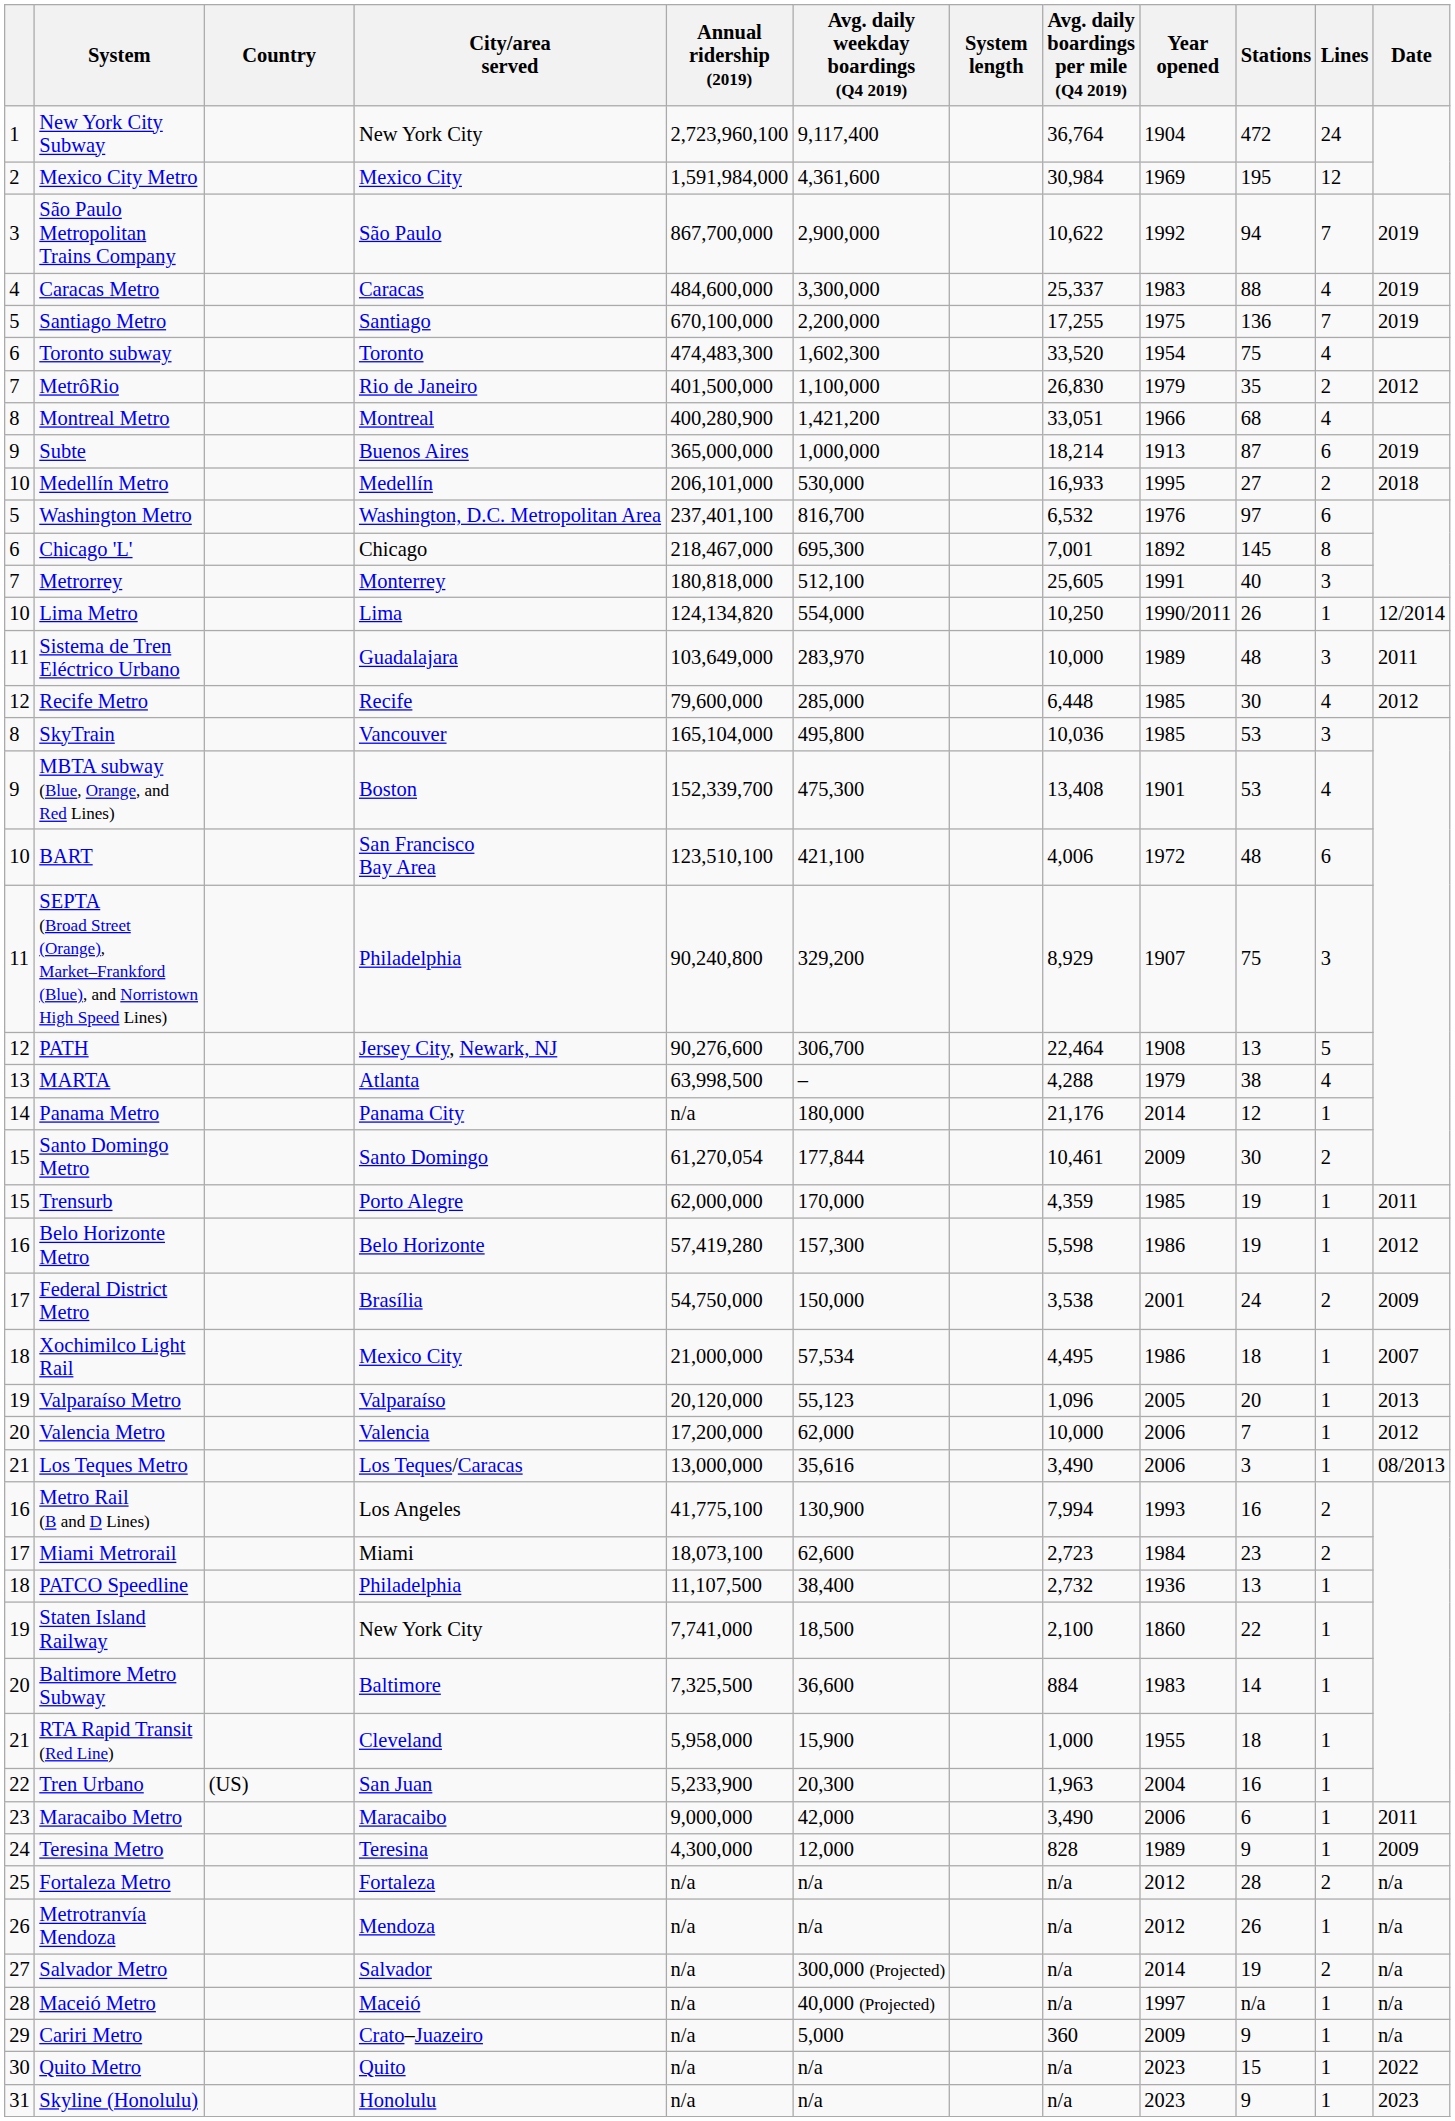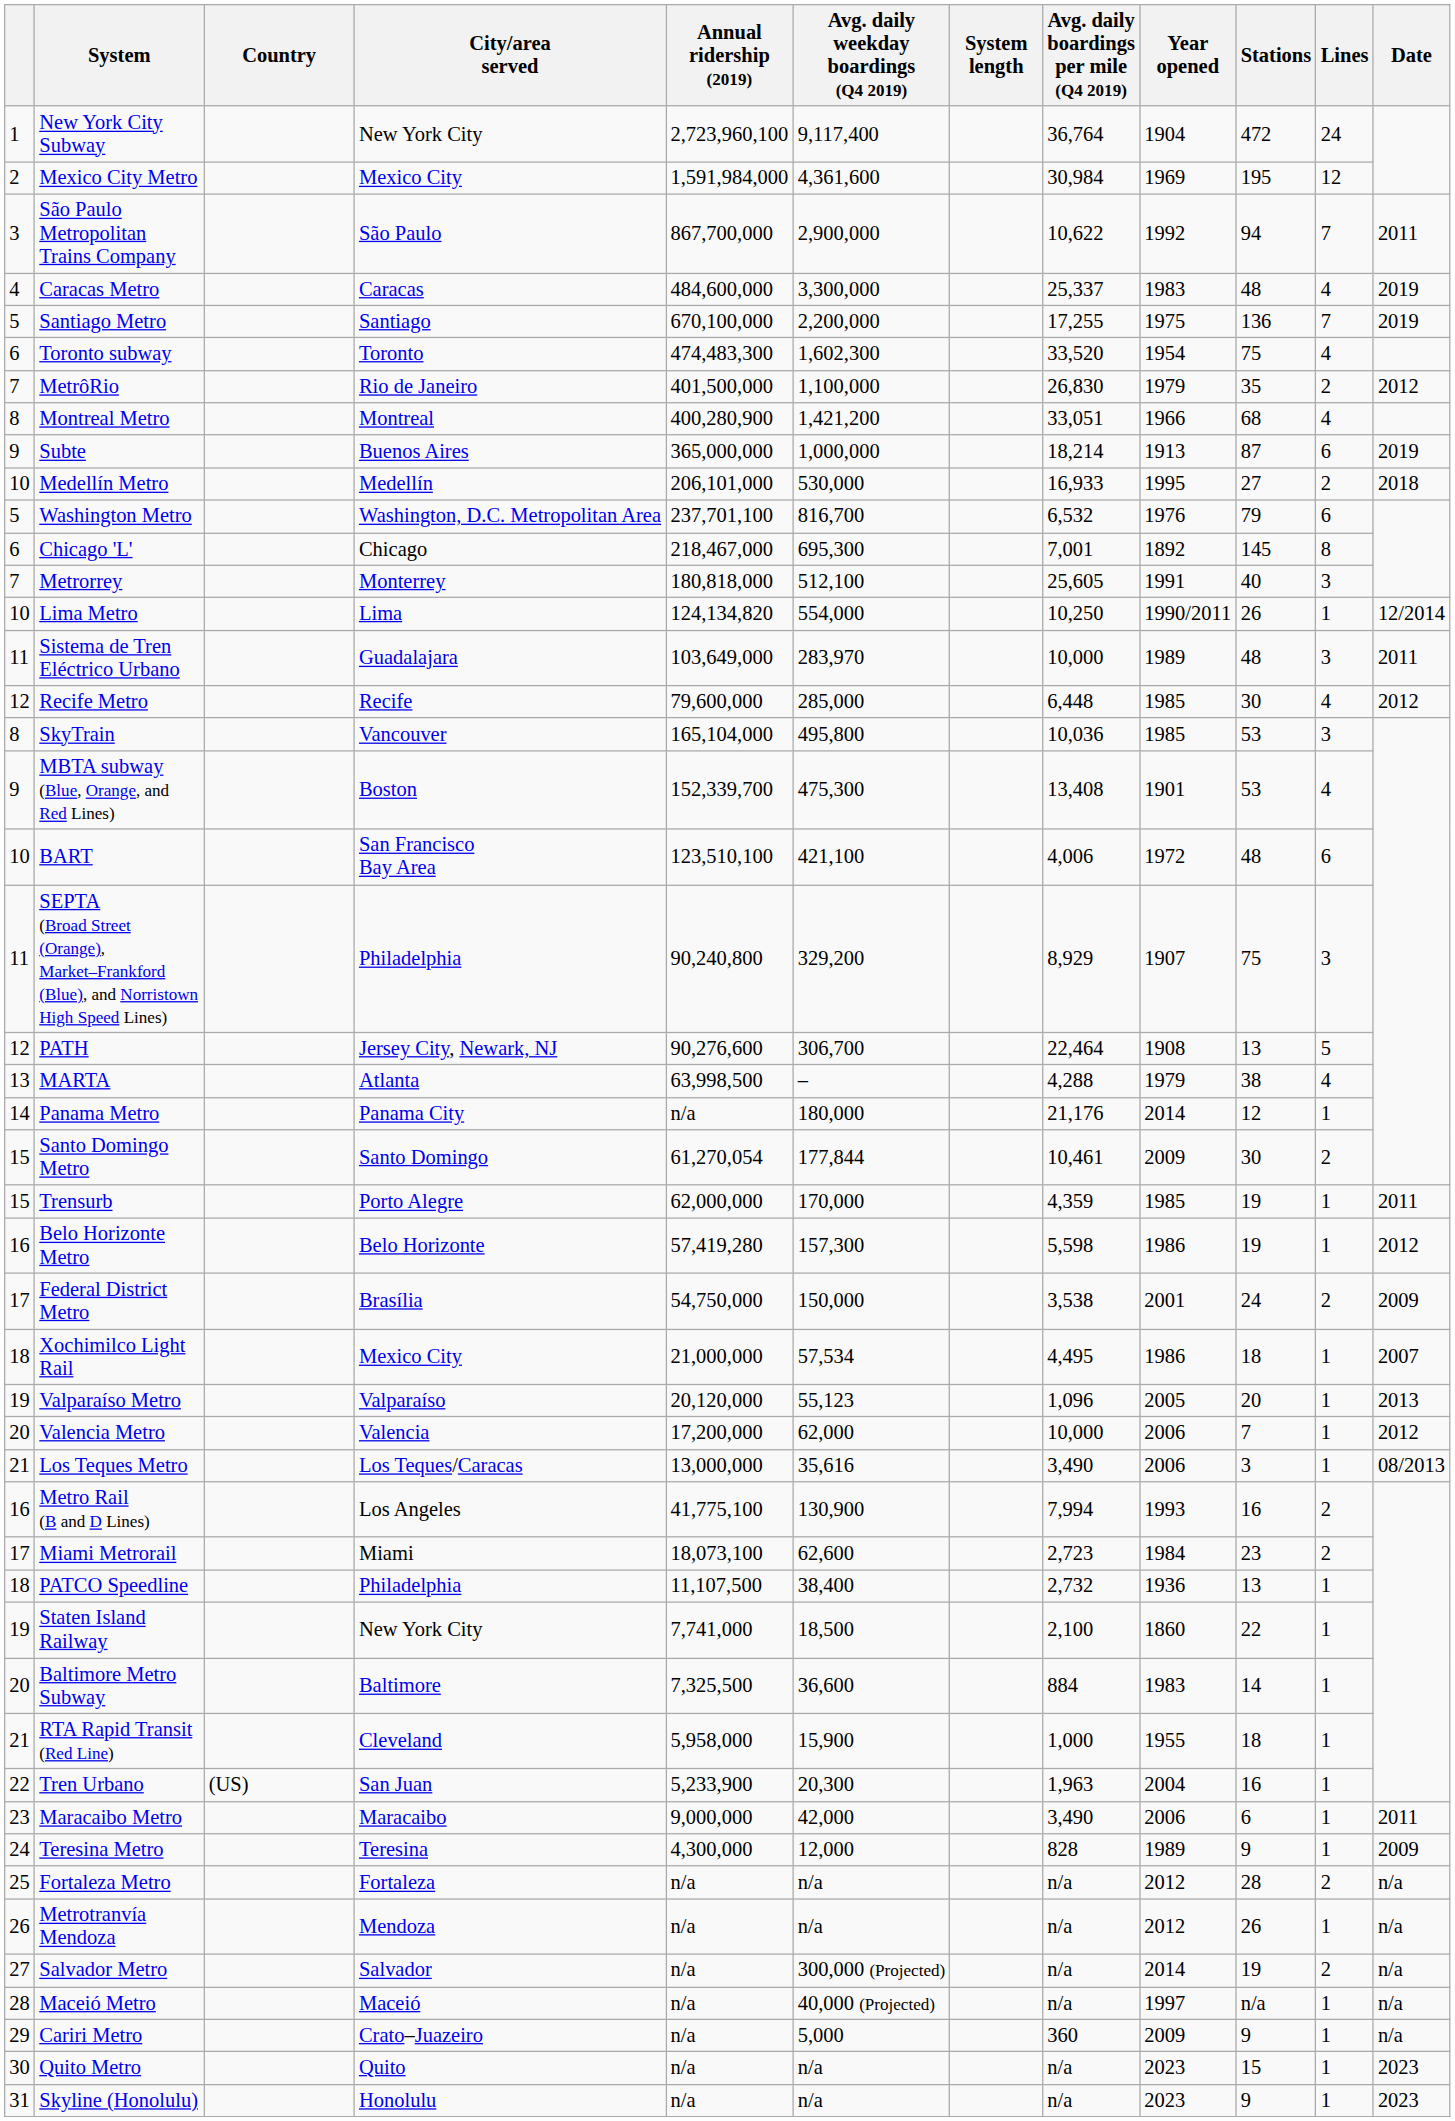São Paulo Metropolitan Trains Company | Date: 2019 -> 2011
Caracas Metro | Stations: 88 -> 48
Washington Metro | Annual ridership (2019): 237,401,100 -> 237,701,100
Washington Metro | Stations: 97 -> 79
Quito Metro | Date: 2022 -> 2023
